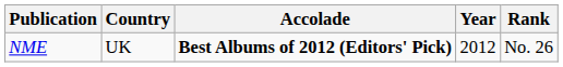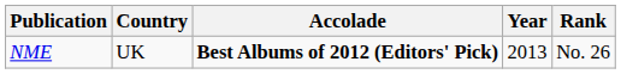NME | Year: 2012 -> 2013
